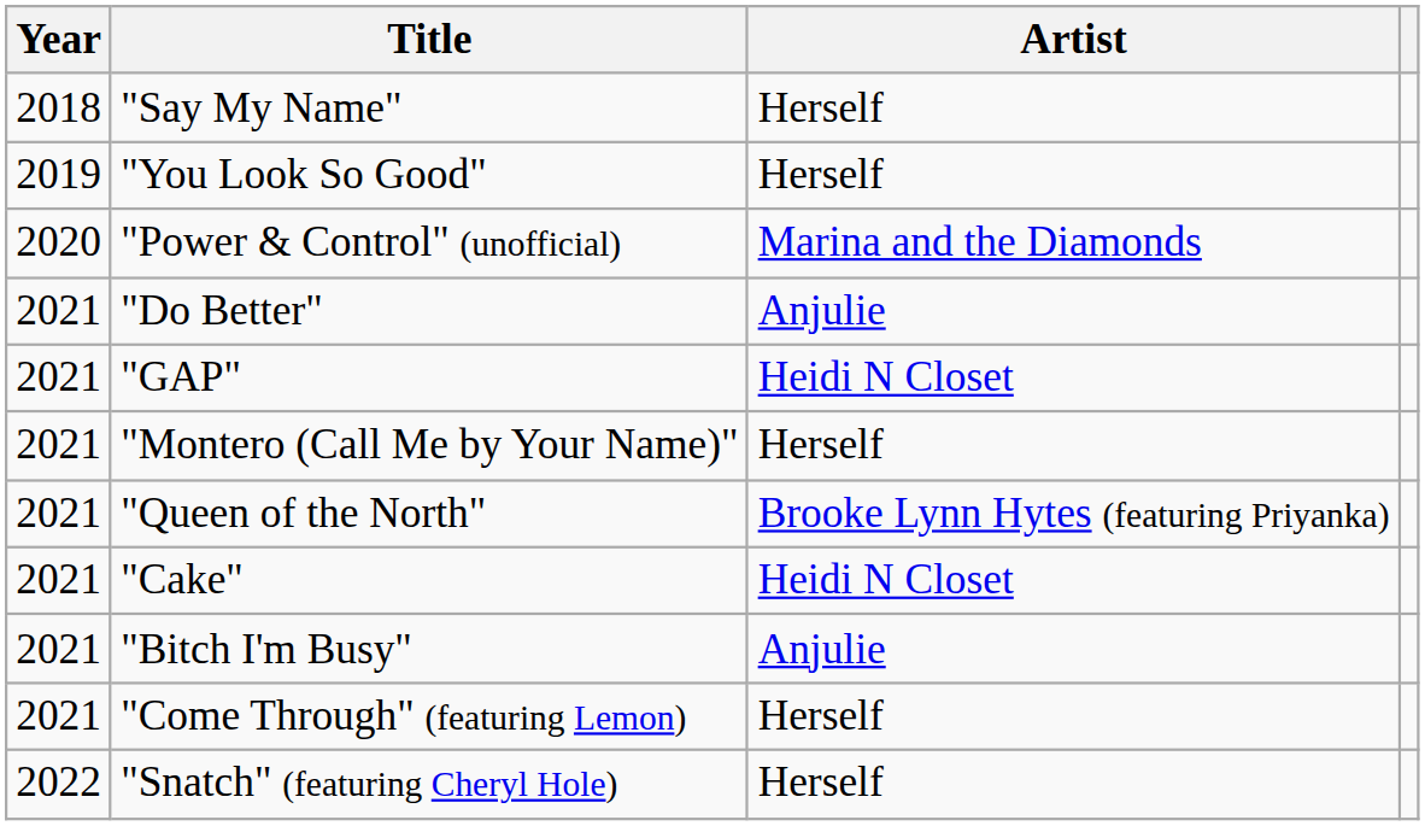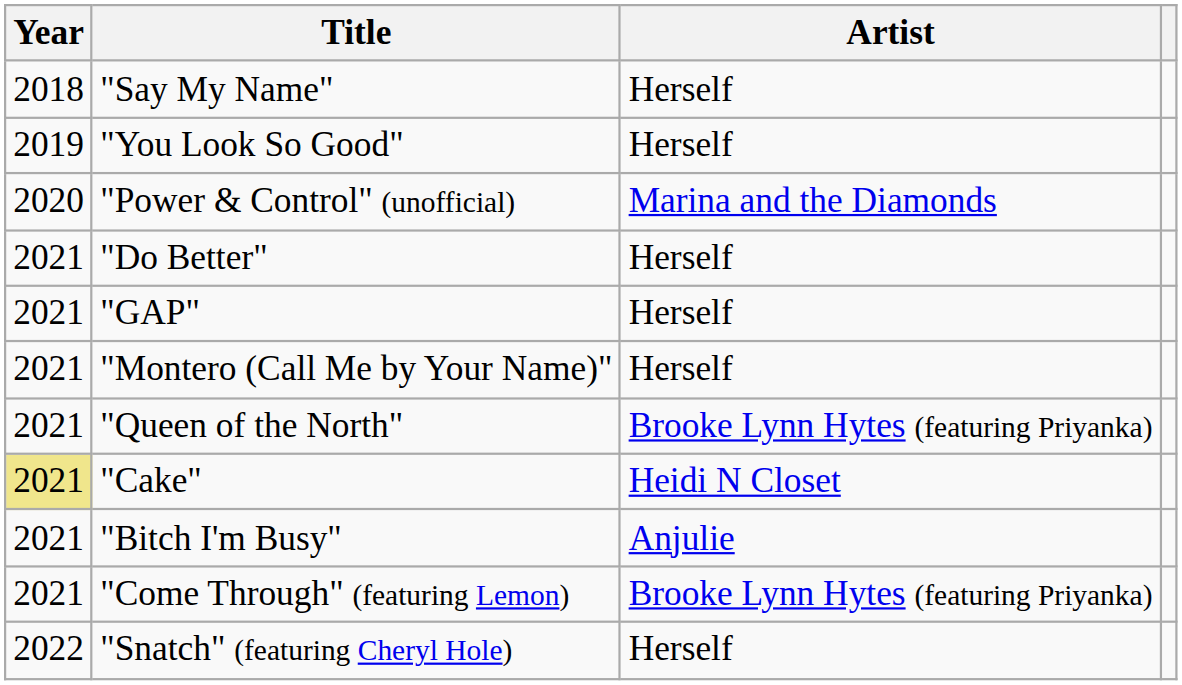"Do Better" | Artist: Anjulie -> Herself
"GAP" | Artist: Heidi N Closet -> Herself
"Cake" | Year: no background -> khaki background
"Come Through" (featuring Lemon) | Artist: Herself -> Brooke Lynn Hytes (featuring Priyanka)
